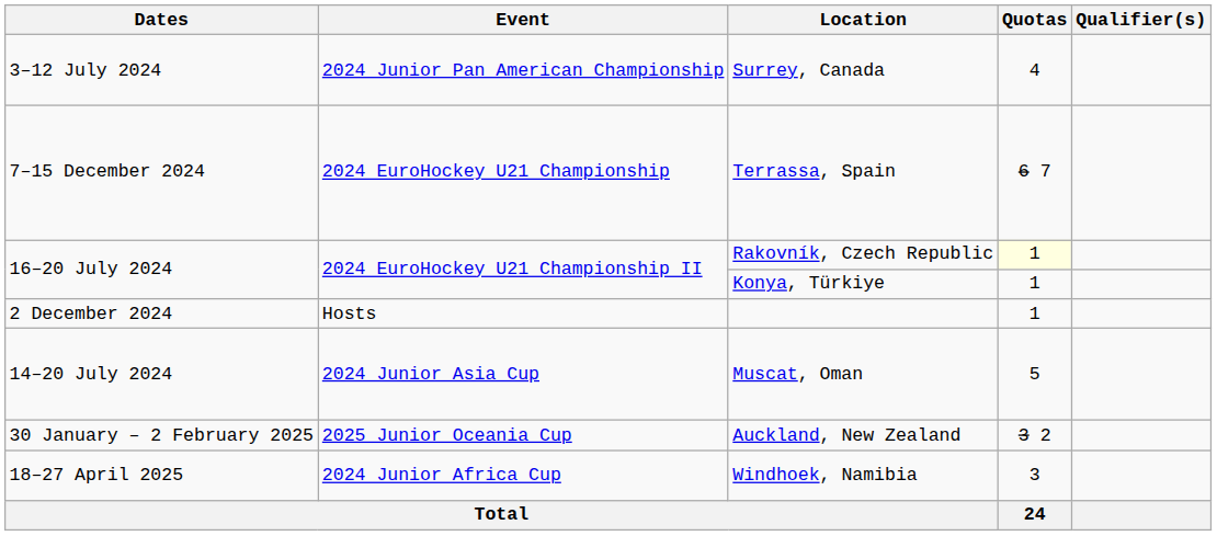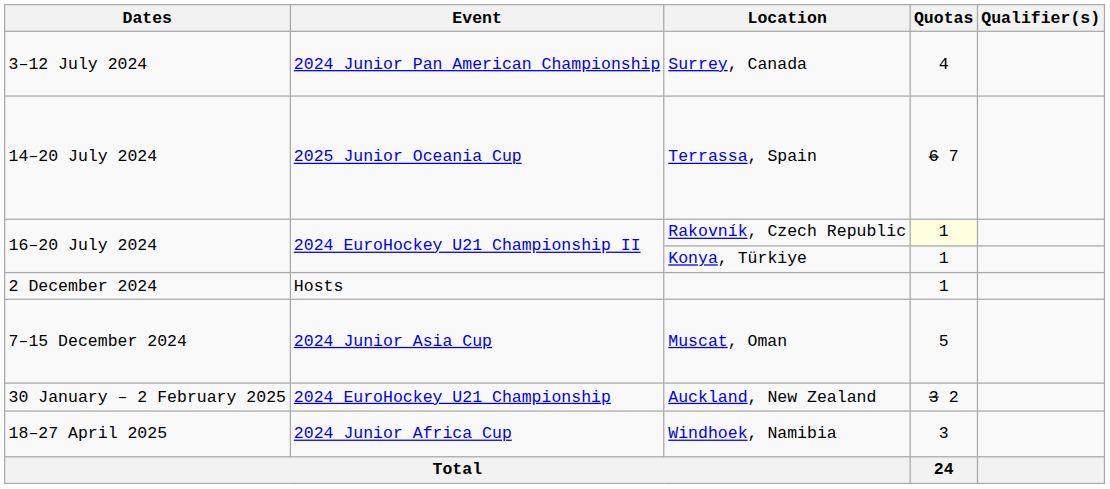Terrassa, Spain | Dates: 7–15 December 2024 -> 14–20 July 2024
Terrassa, Spain | Event: 2024 EuroHockey U21 Championship -> 2025 Junior Oceania Cup
Muscat, Oman | Dates: 14–20 July 2024 -> 7–15 December 2024
Auckland, New Zealand | Event: 2025 Junior Oceania Cup -> 2024 EuroHockey U21 Championship
